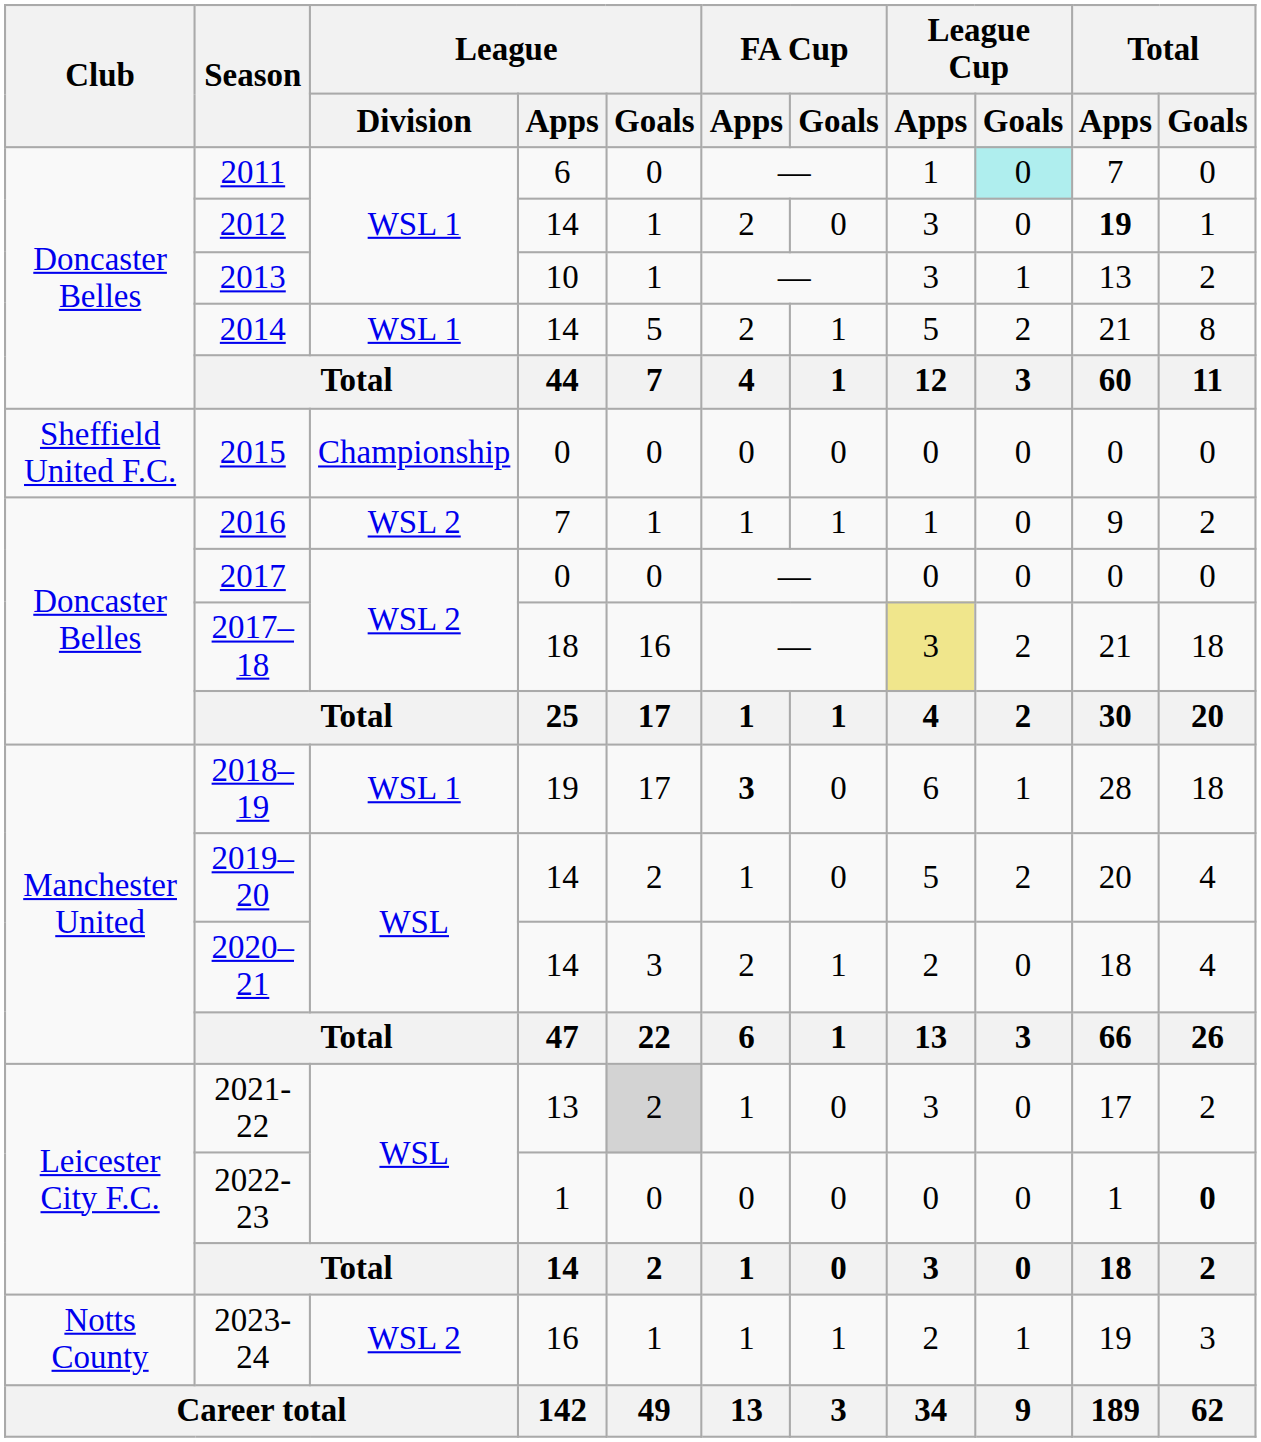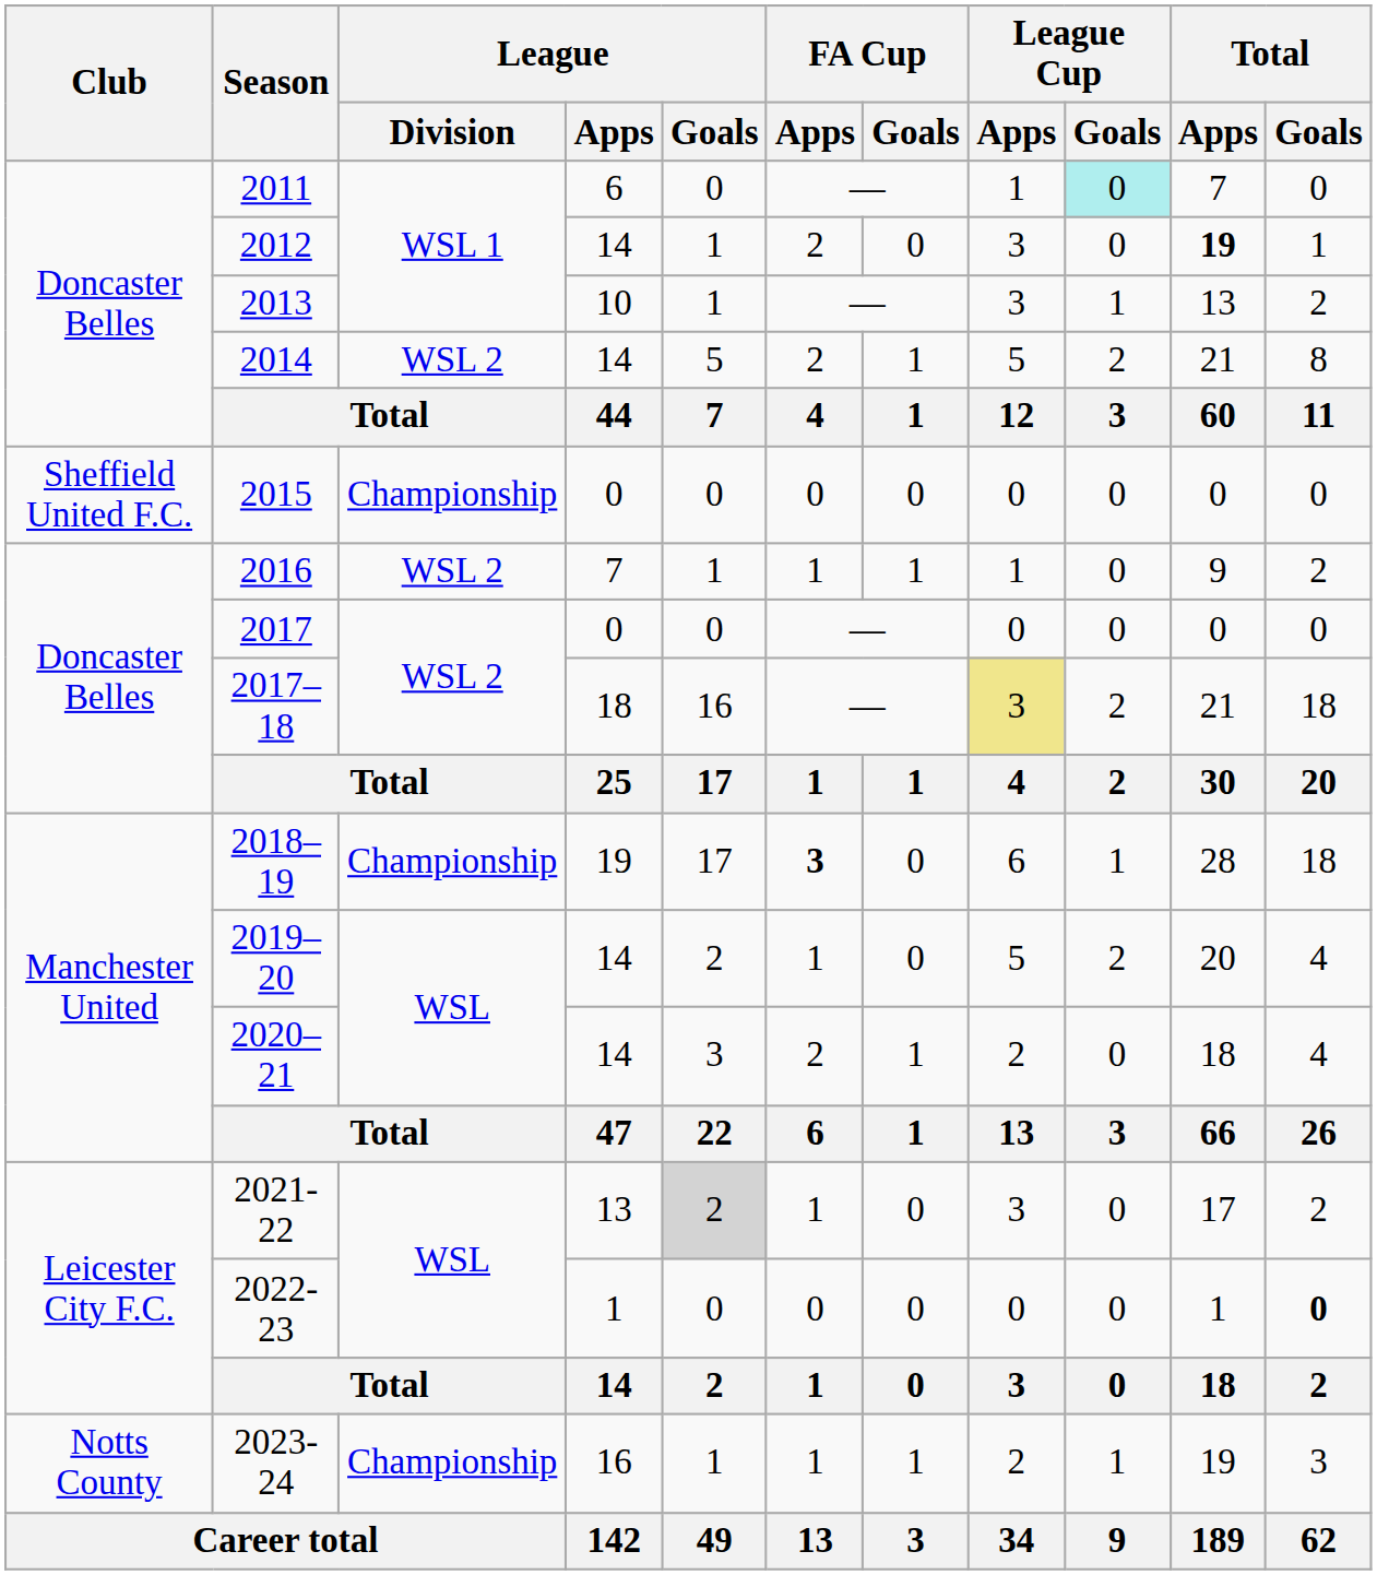2014 | League / Division: WSL 1 -> WSL 2
2018–19 | League / Division: WSL 1 -> Championship
2023-24 | League / Division: WSL 2 -> Championship
